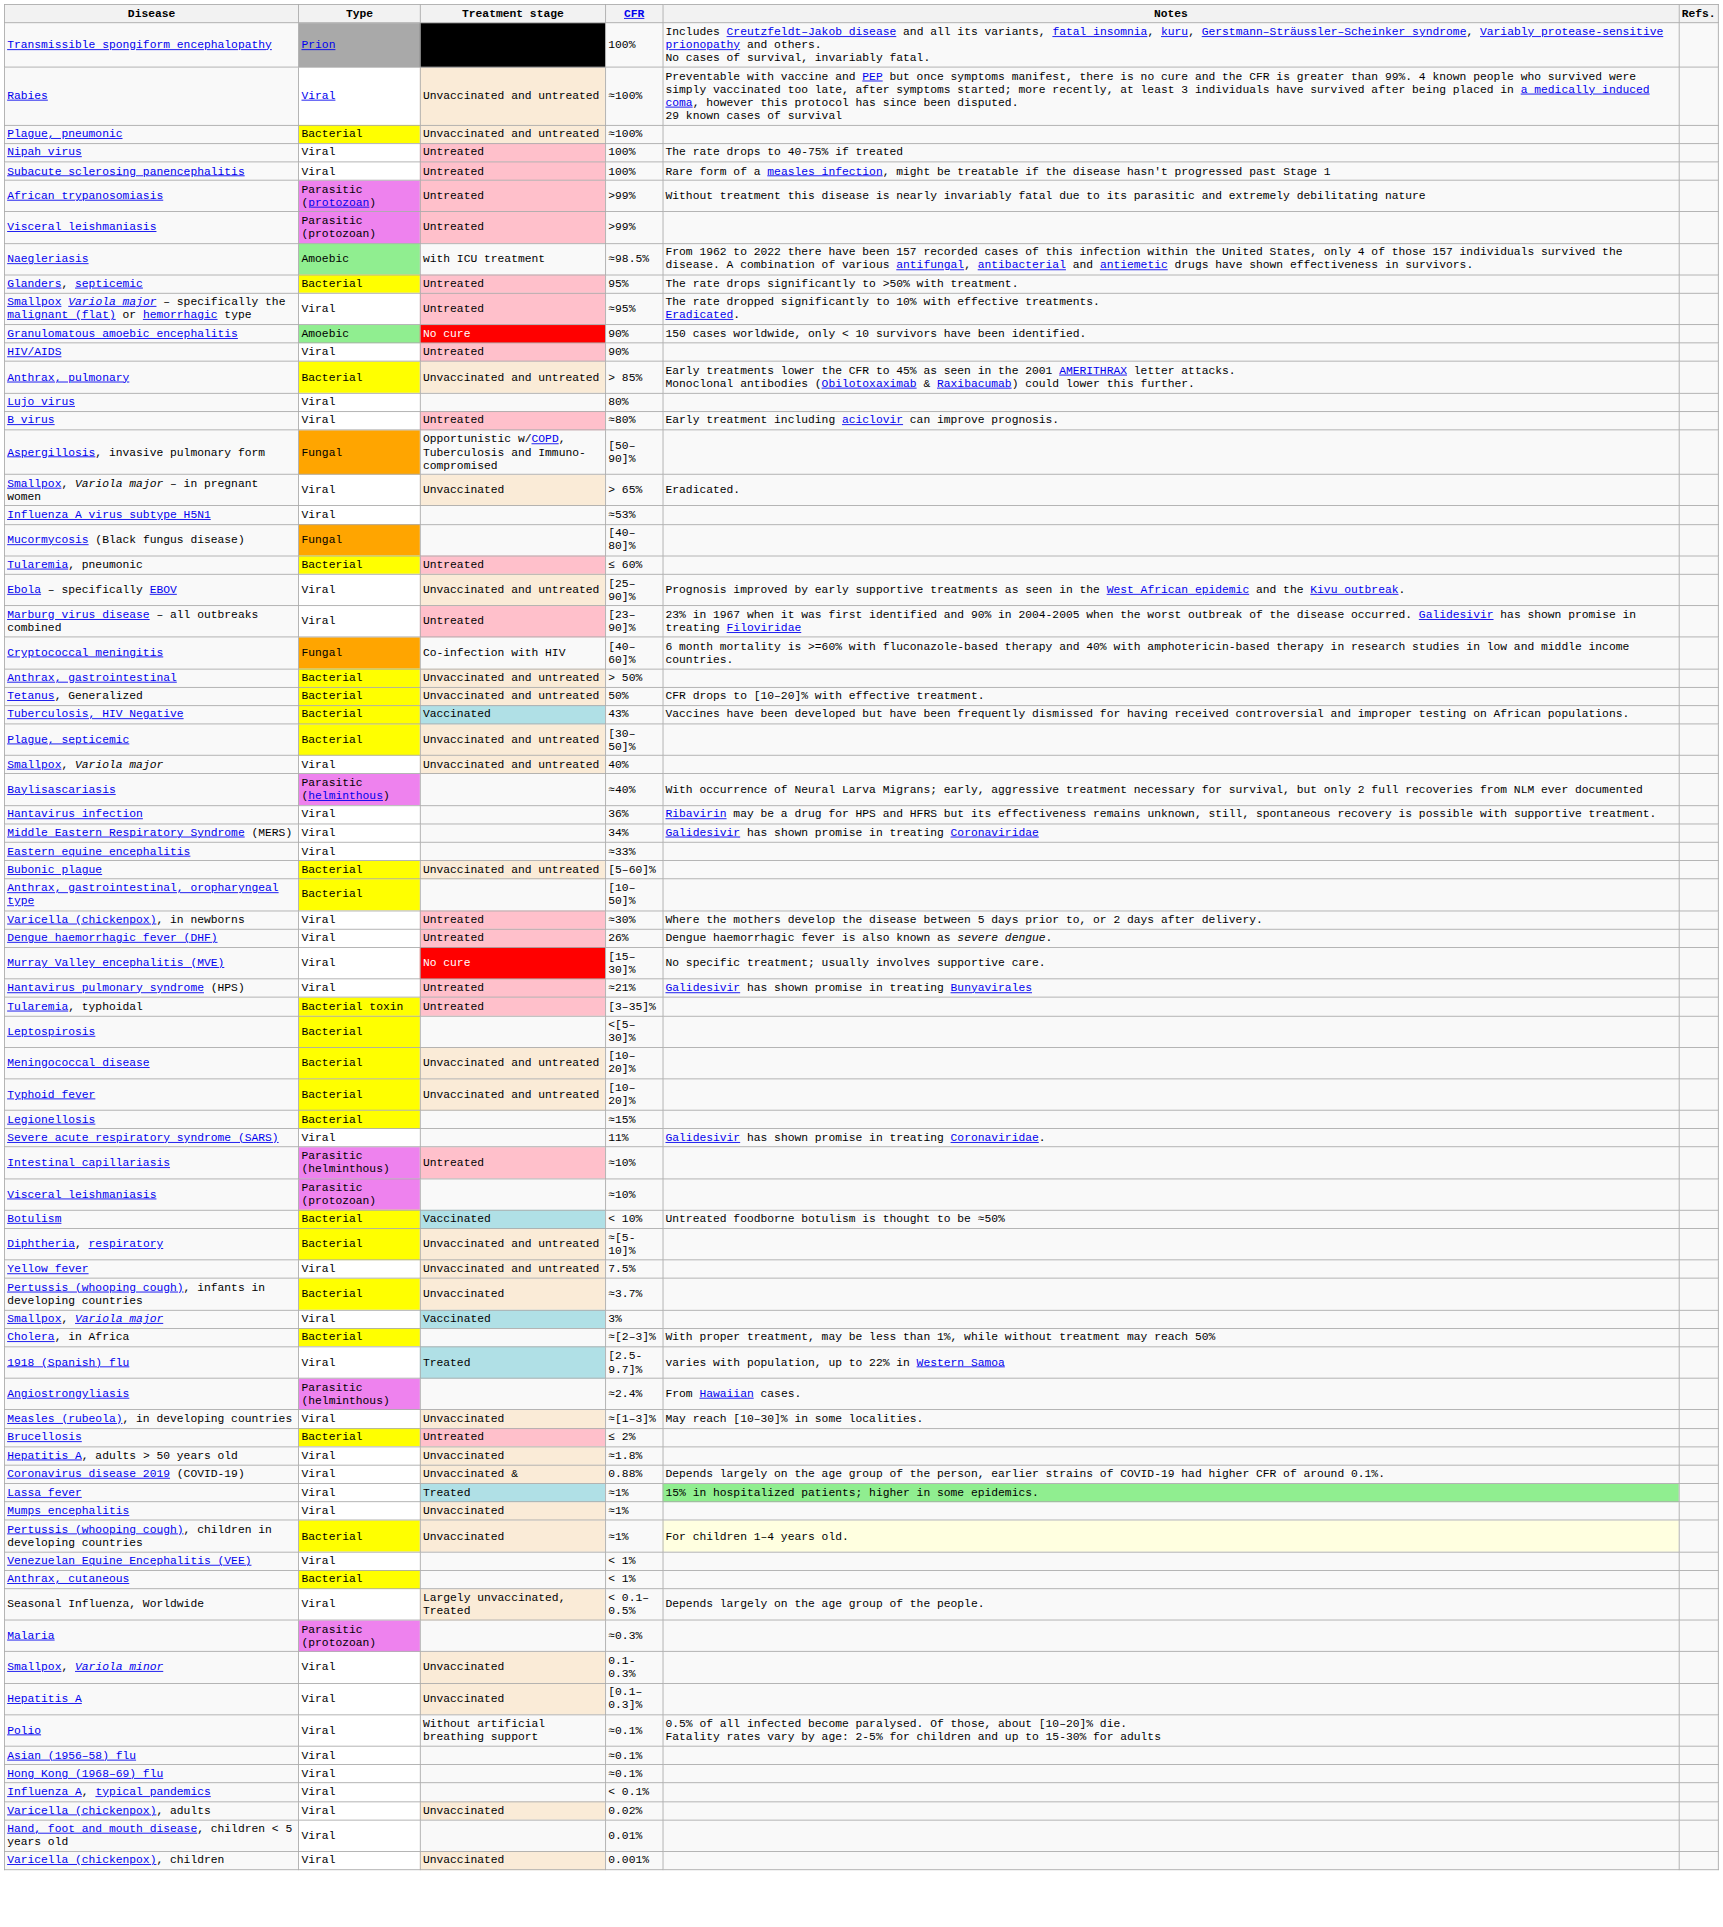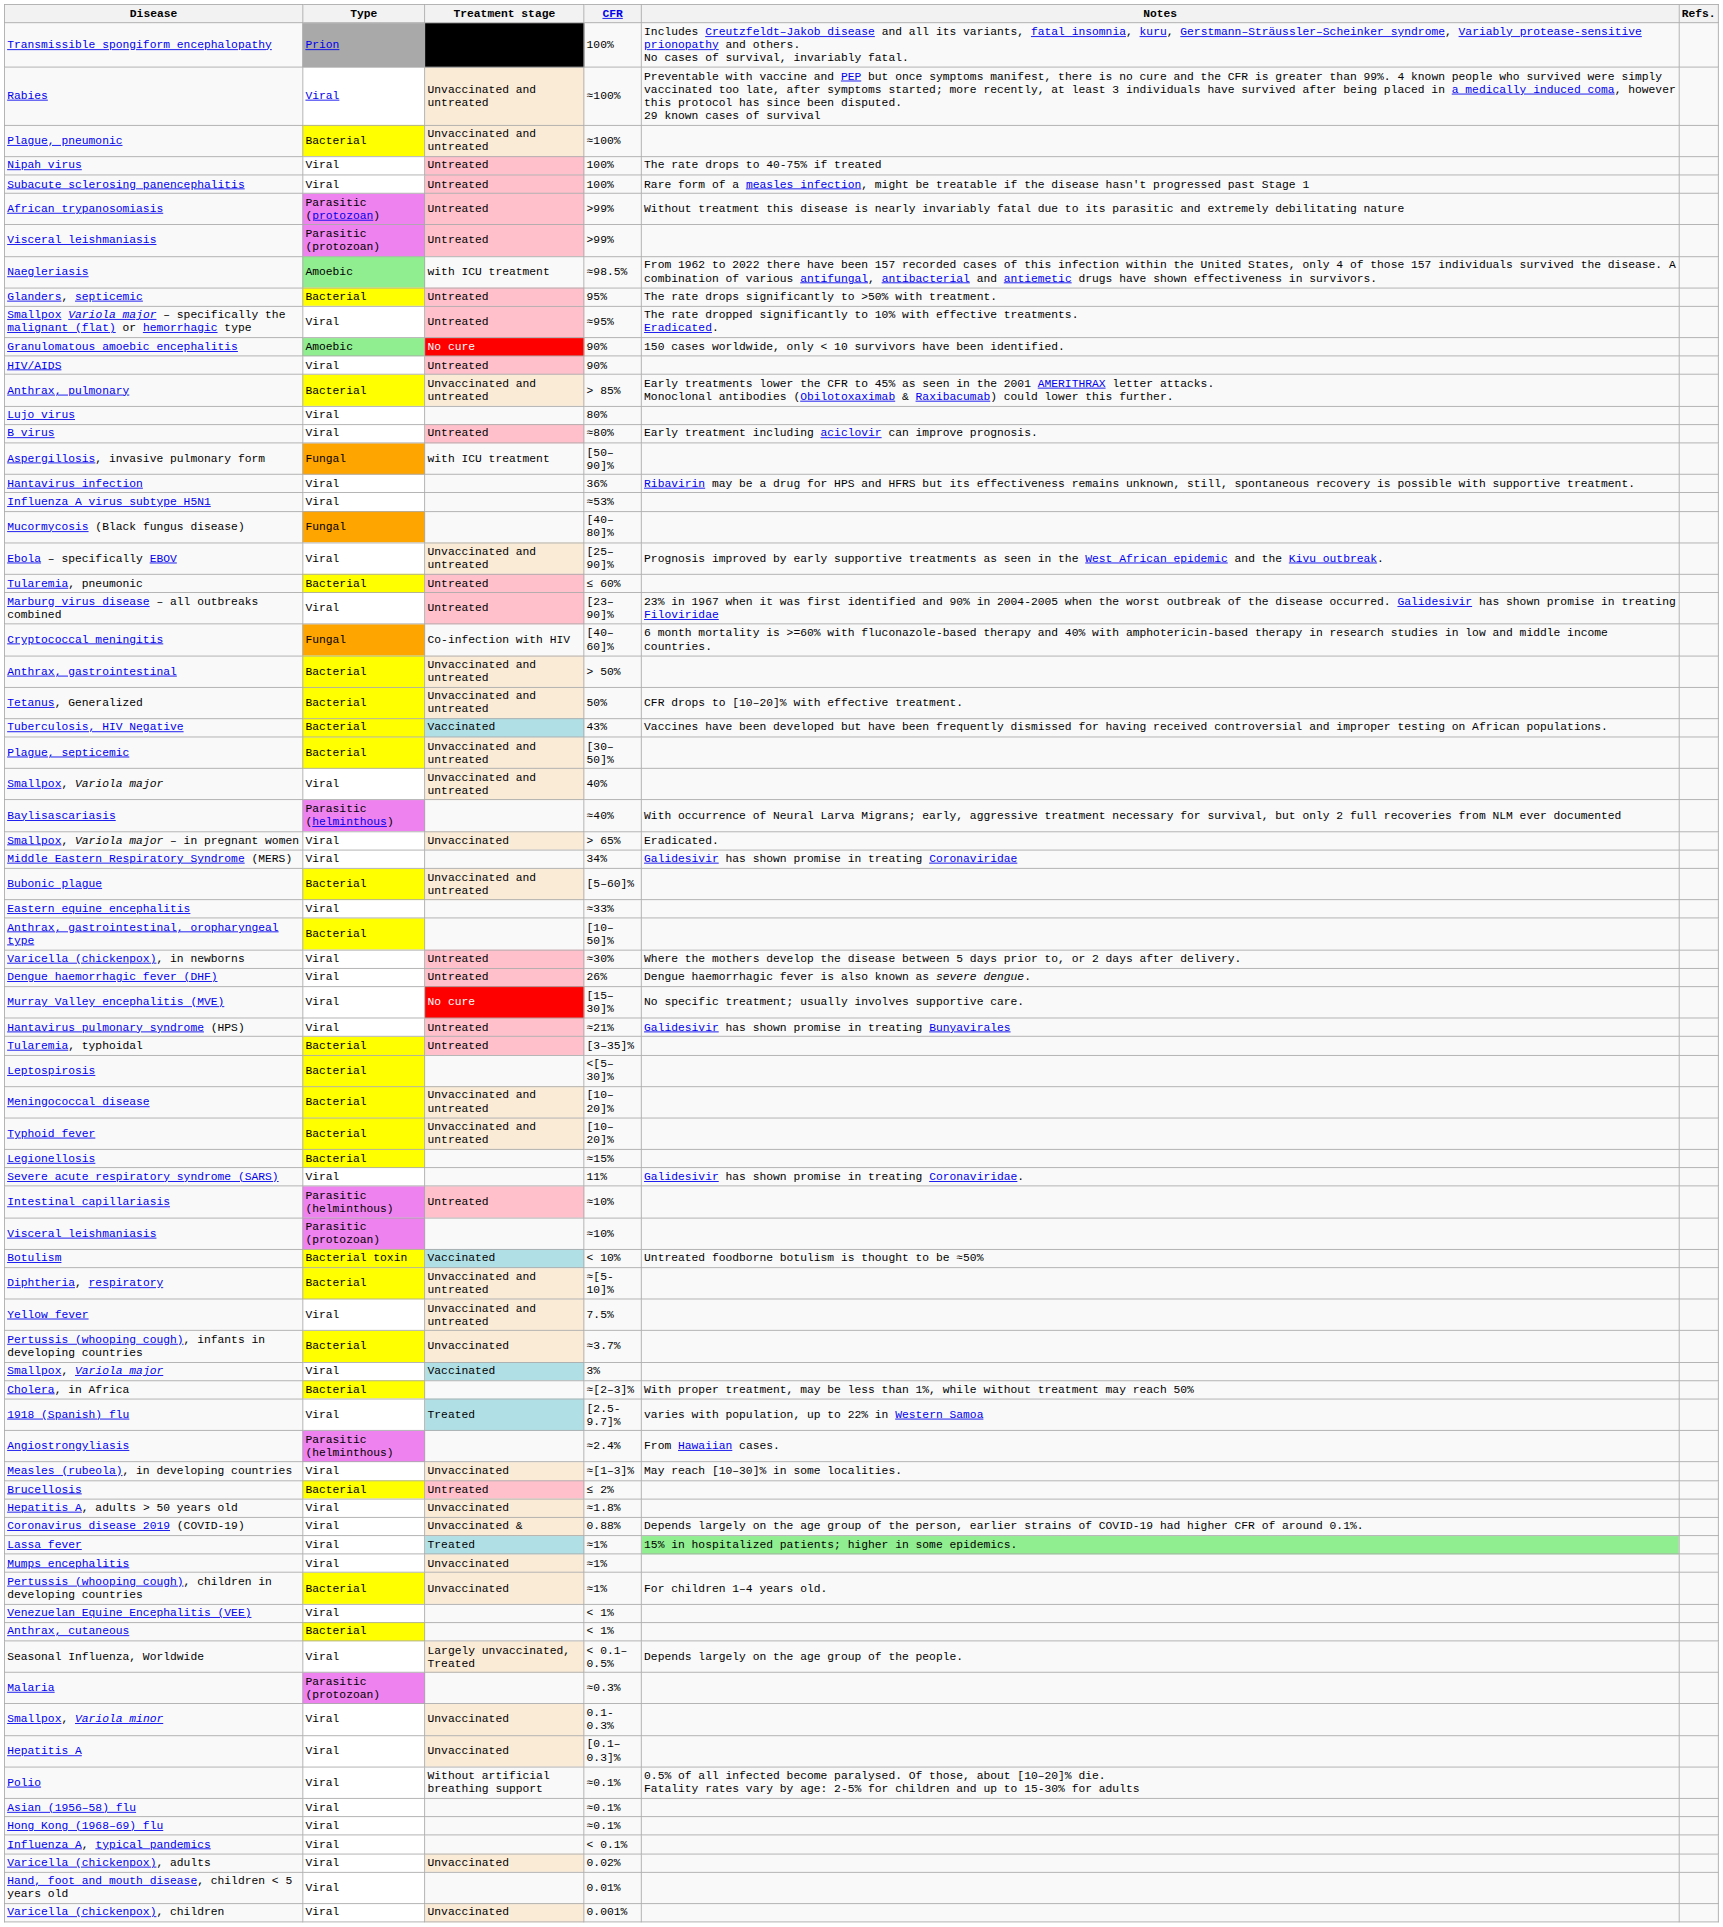Aspergillosis, invasive pulmonary form | Treatment stage: Opportunistic w/COPD, Tuberculosis and Immuno- compromised -> with ICU treatment
rows swapped: Smallpox, Variola major – in pregnant women <-> Hantavirus infection
rows swapped: Tularemia, pneumonic <-> Ebola – specifically EBOV
rows swapped: Eastern equine encephalitis <-> Bubonic plague
Tularemia, typhoidal | Type: Bacterial toxin -> Bacterial
Botulism | Type: Bacterial -> Bacterial toxin
Pertussis (whooping cough), children in developing countries | Notes: lightyellow background -> no background
